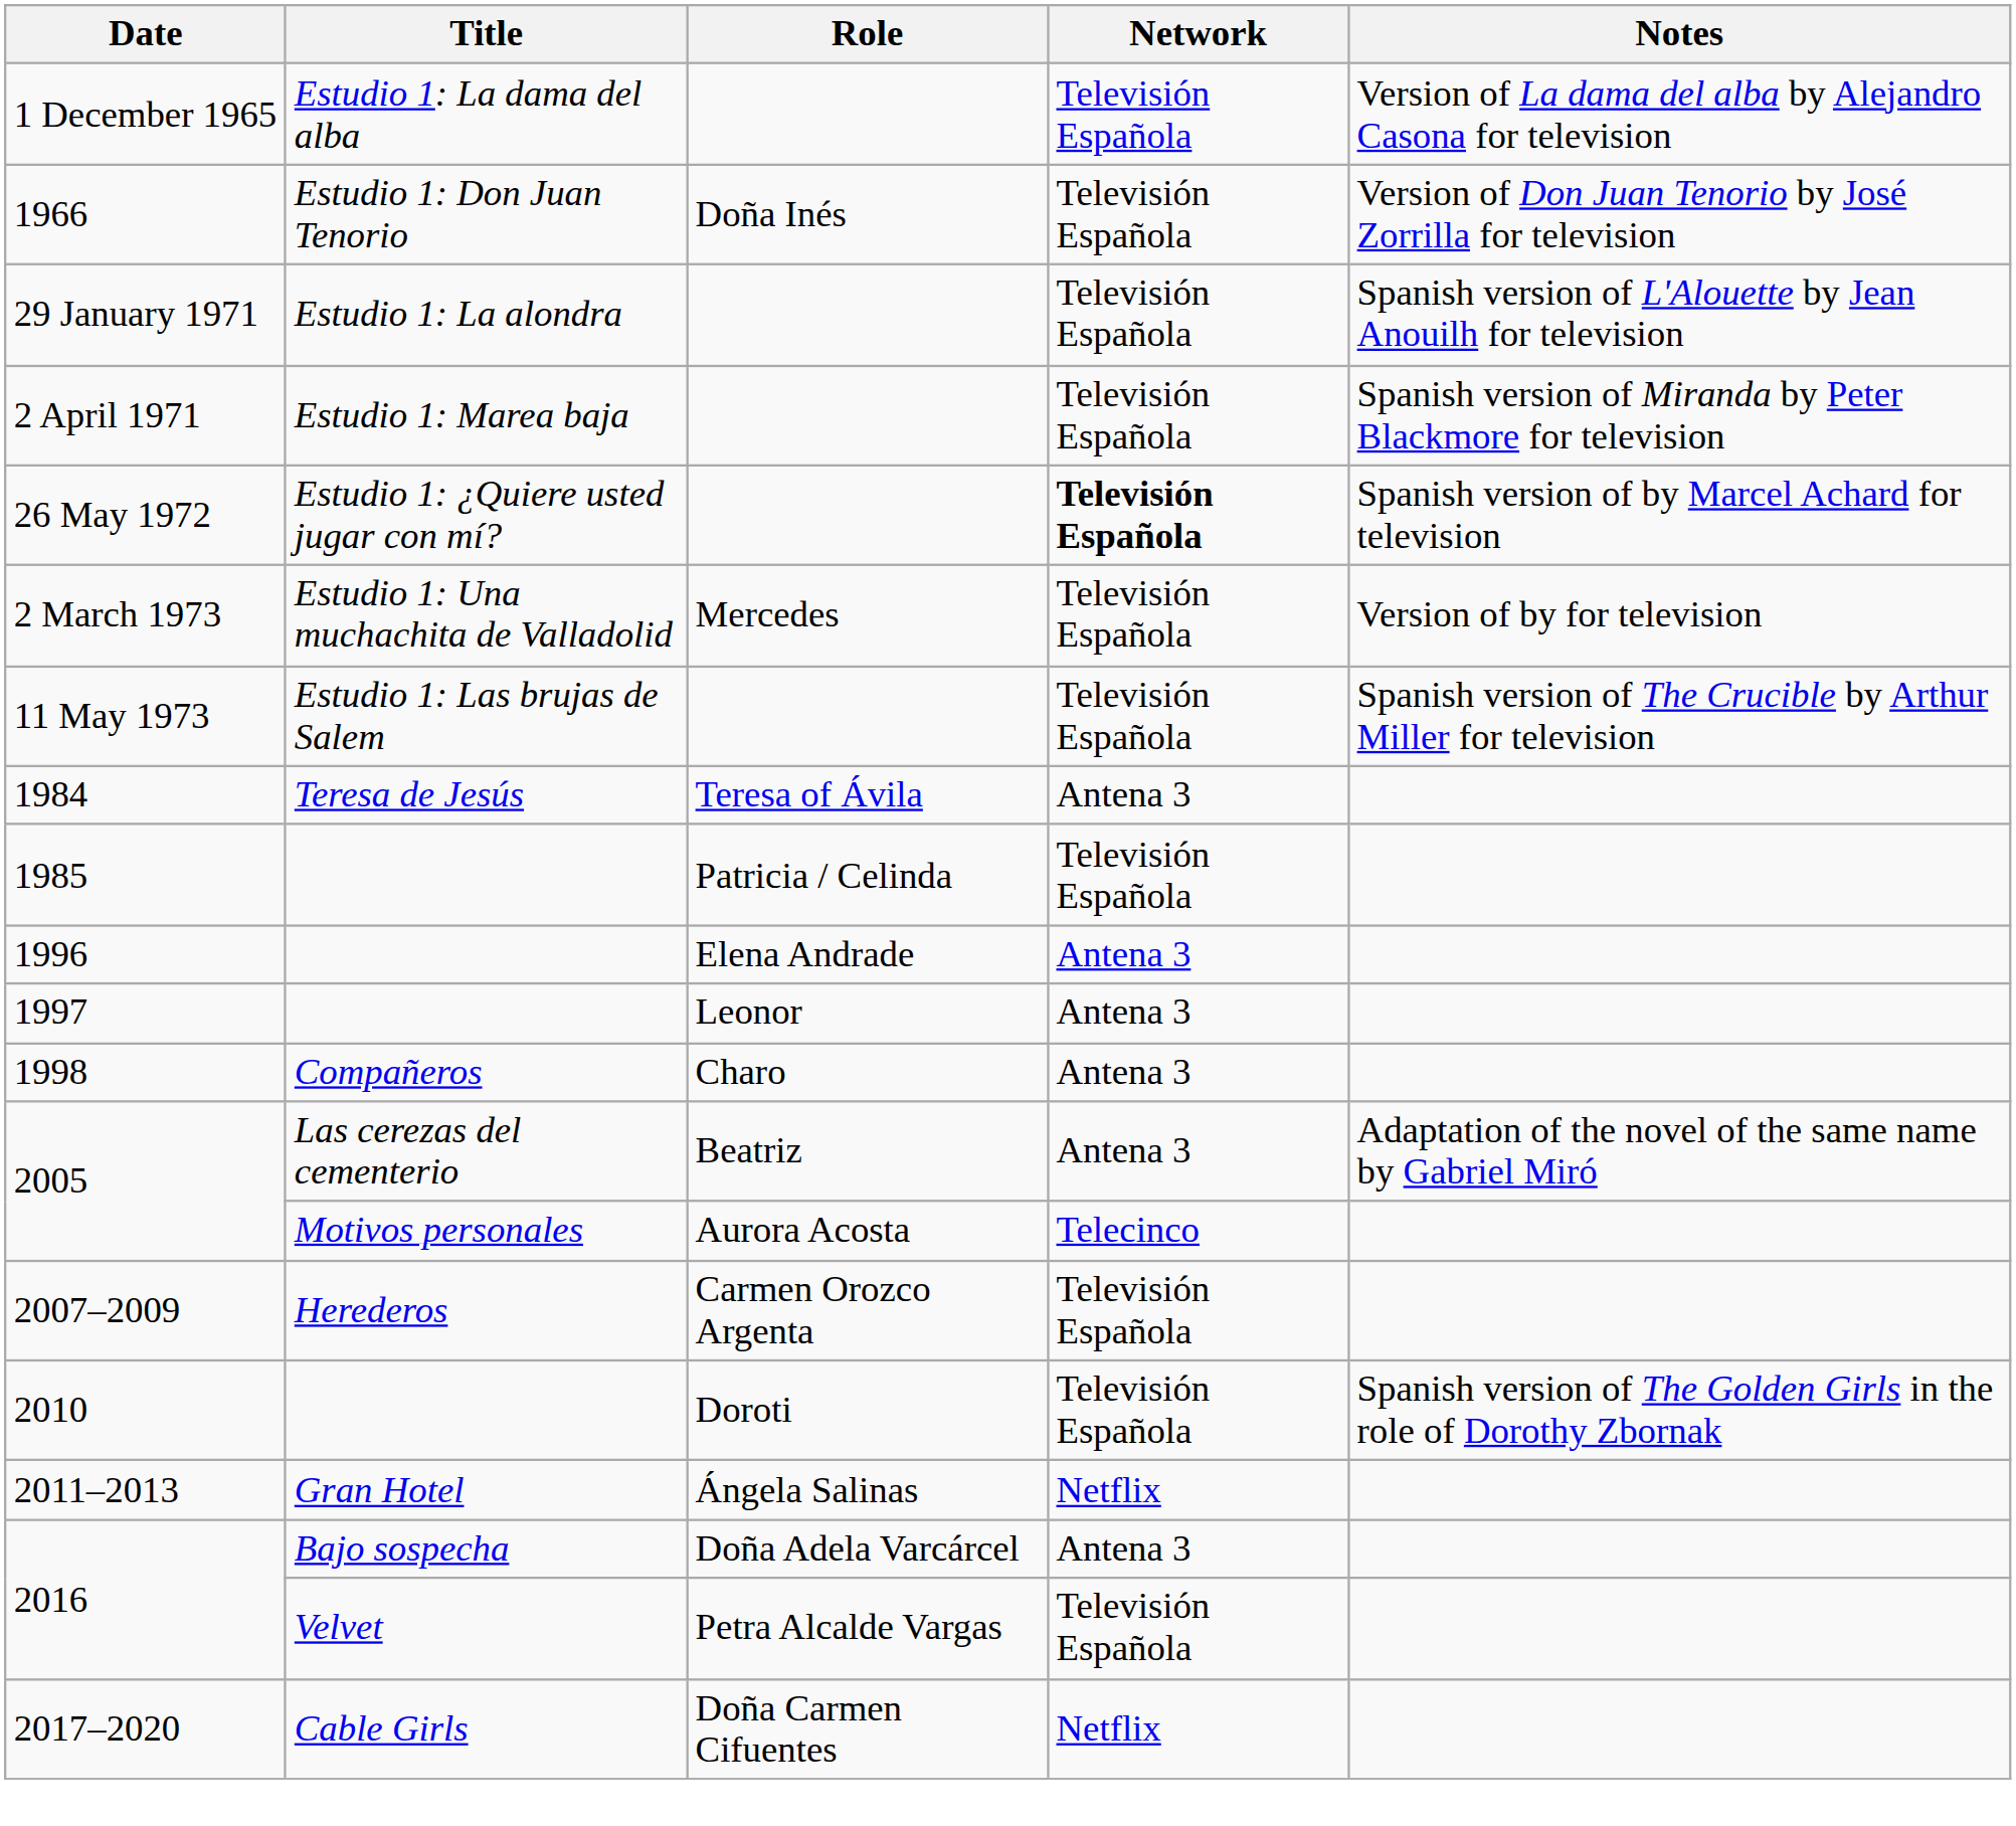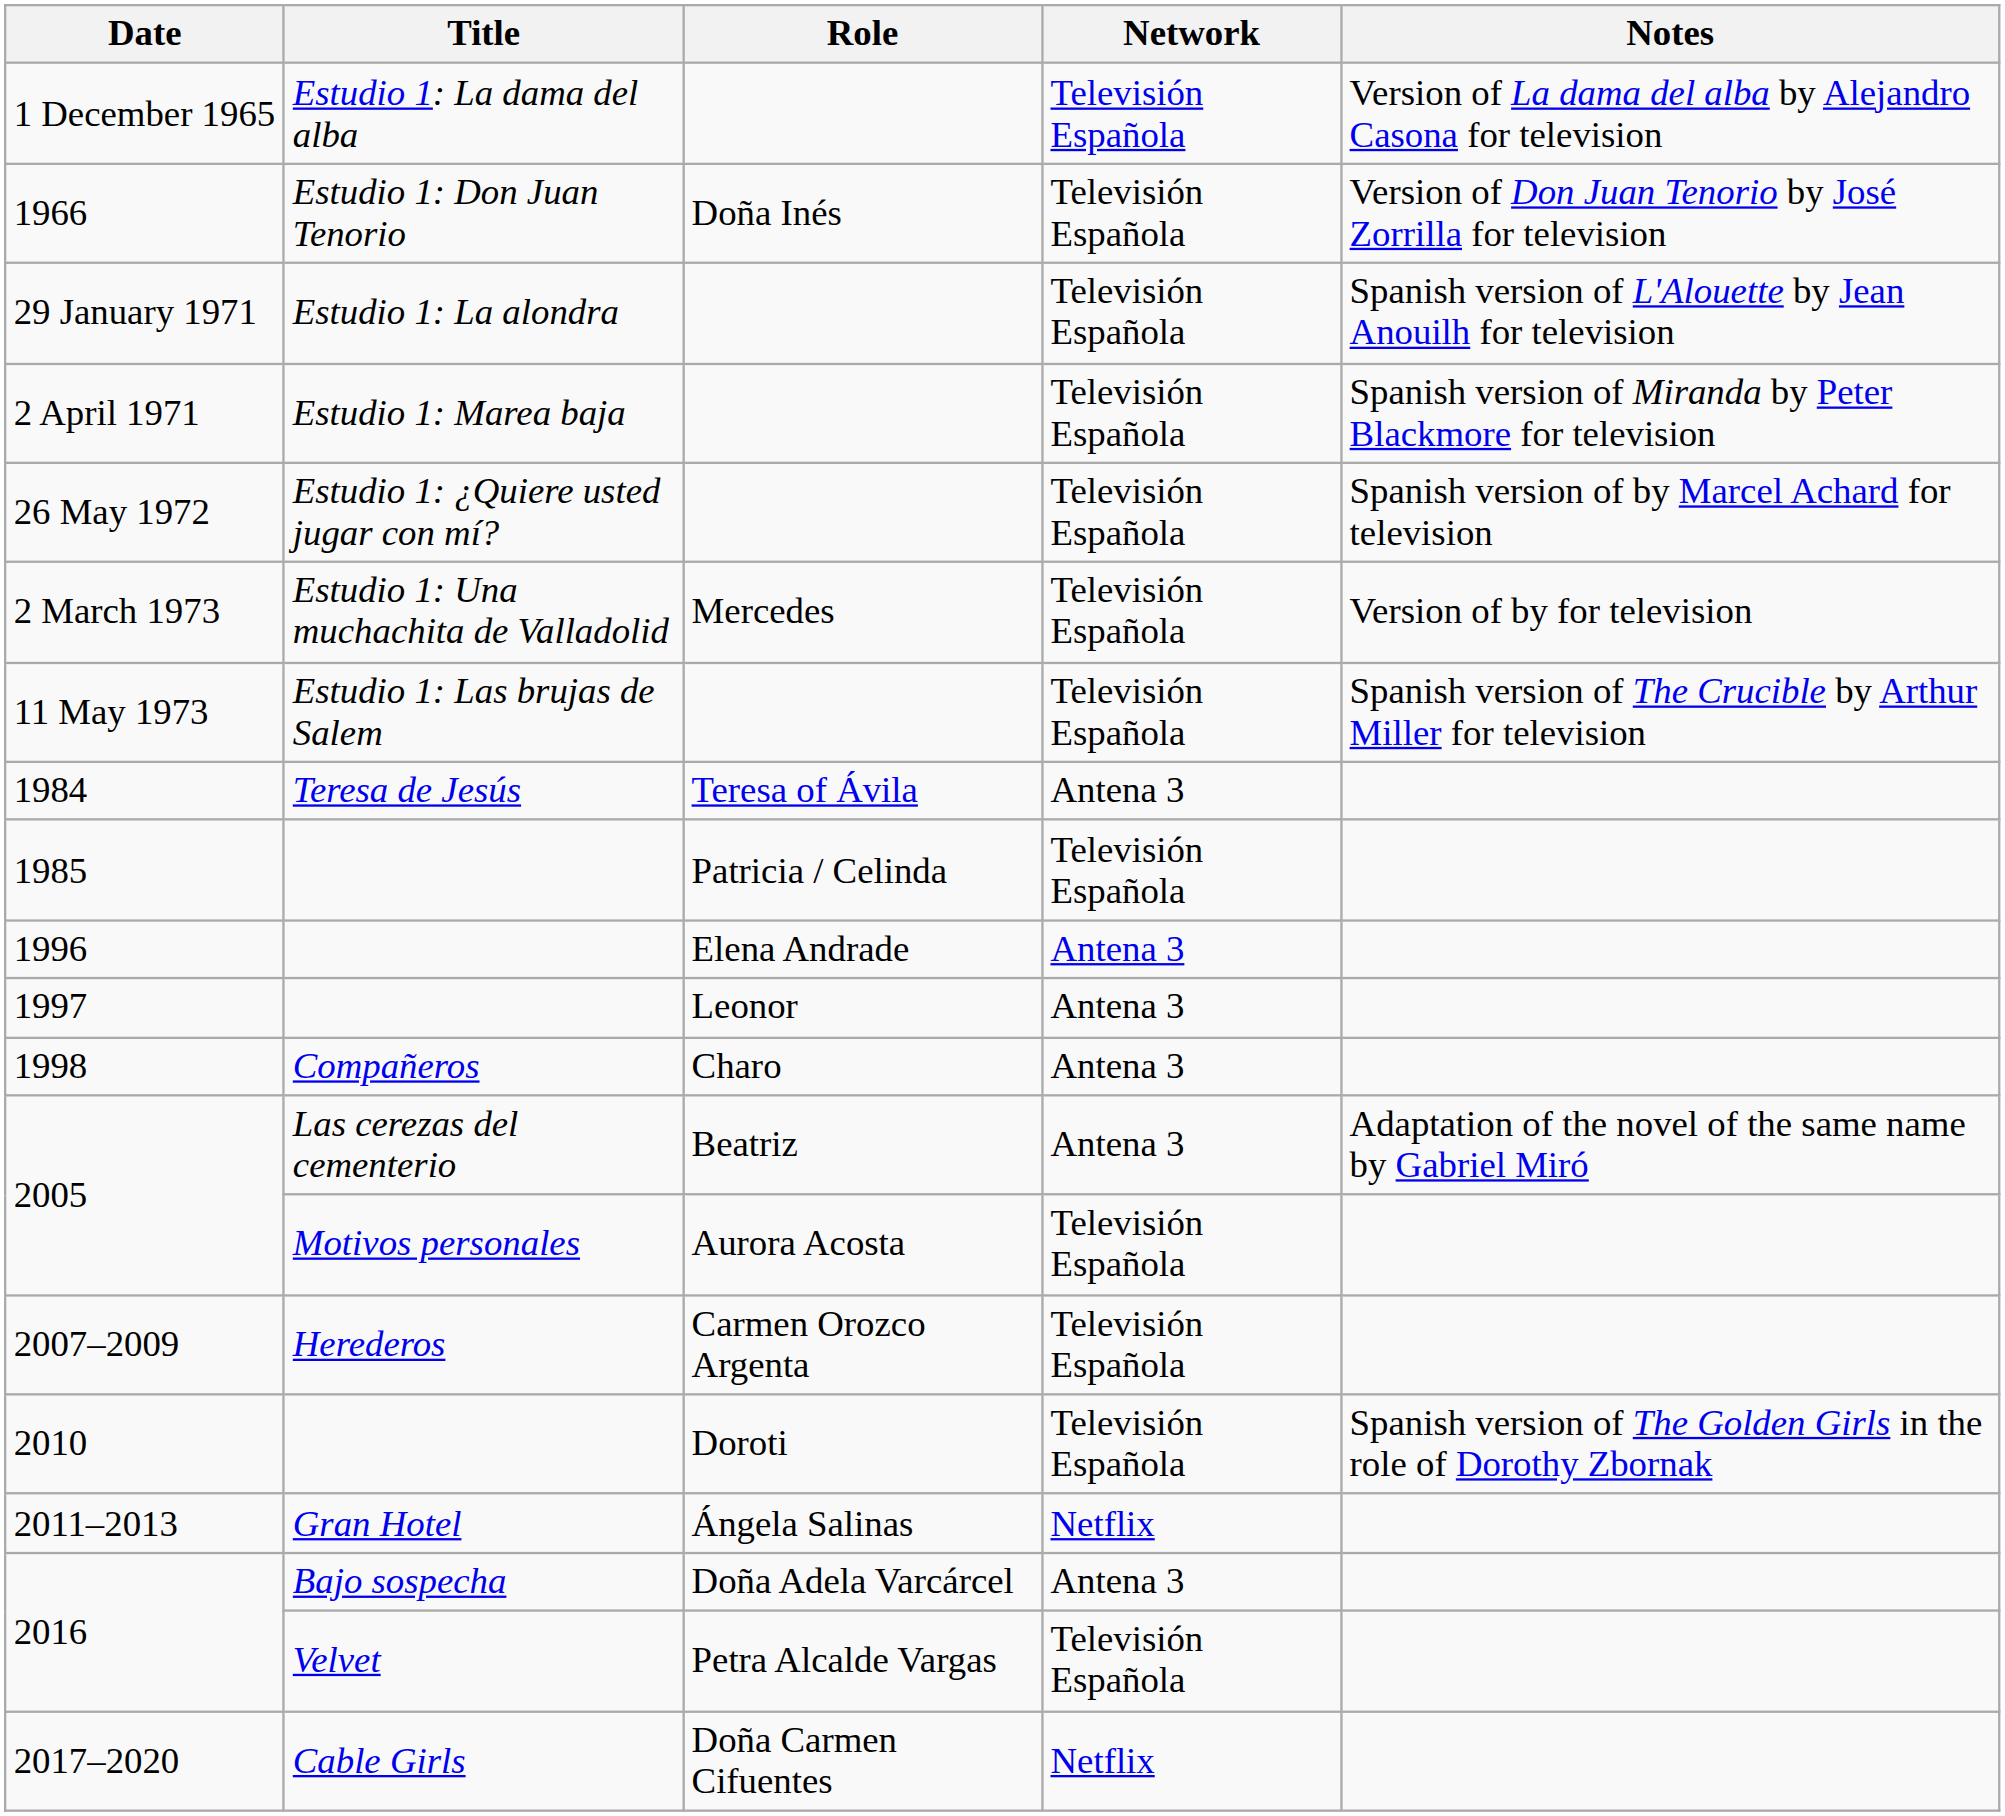26 May 1972 | Network: bold -> normal
2005 / Motivos personales | Network: Telecinco -> Televisión Española
